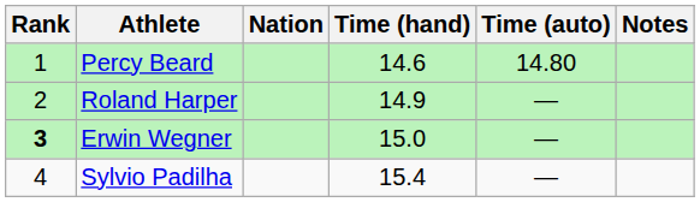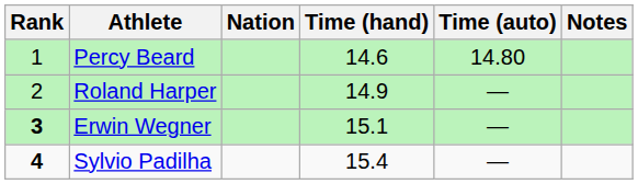Erwin Wegner | Time (hand): 15.0 -> 15.1
Sylvio Padilha | Rank: normal -> bold
